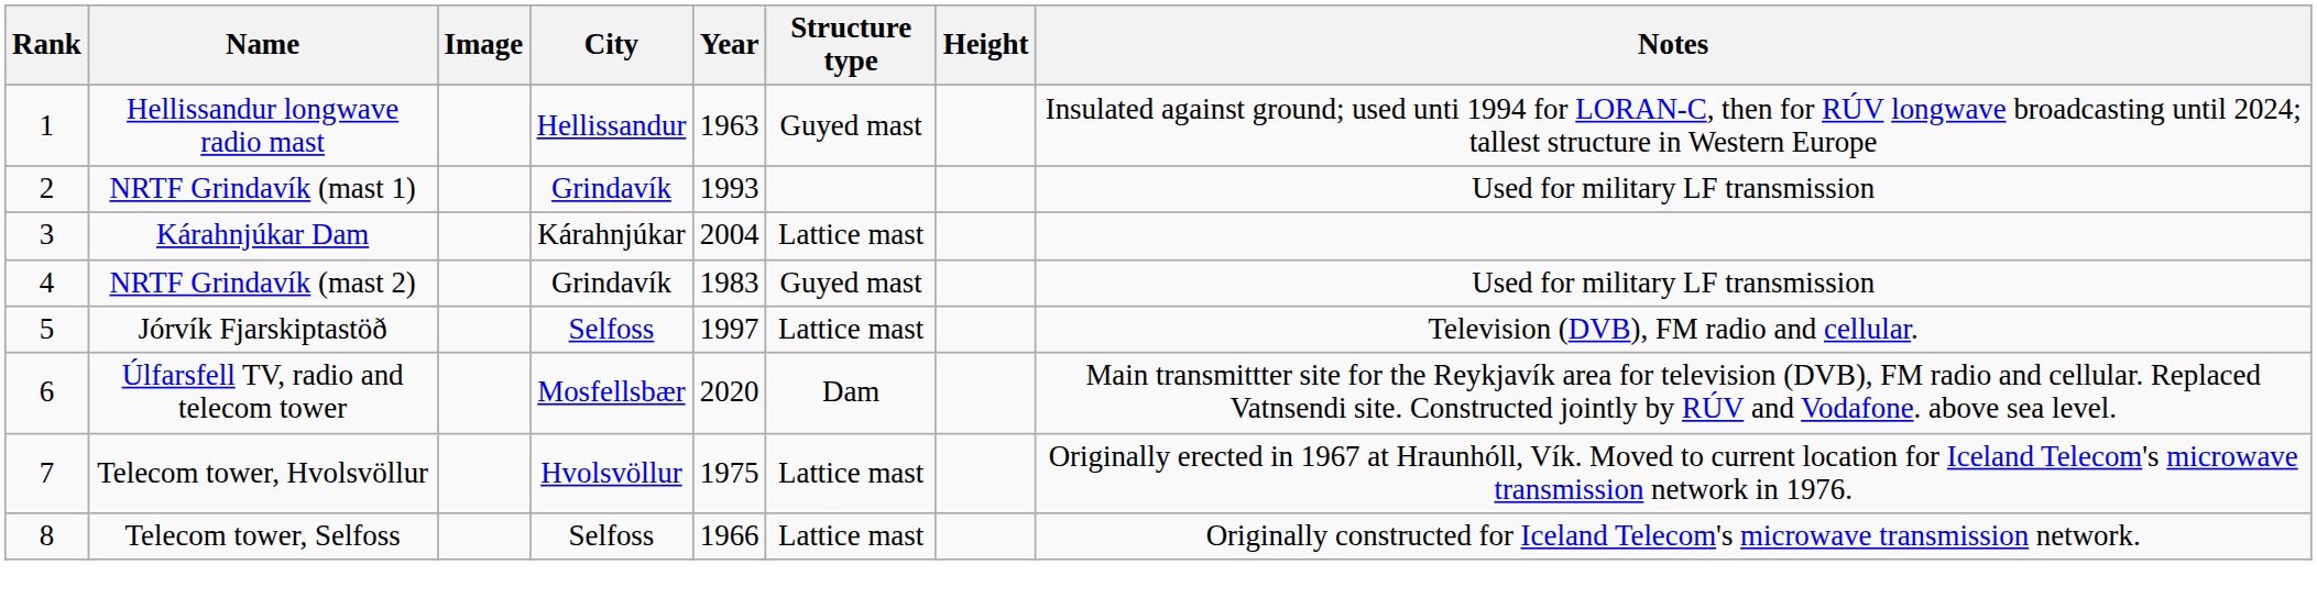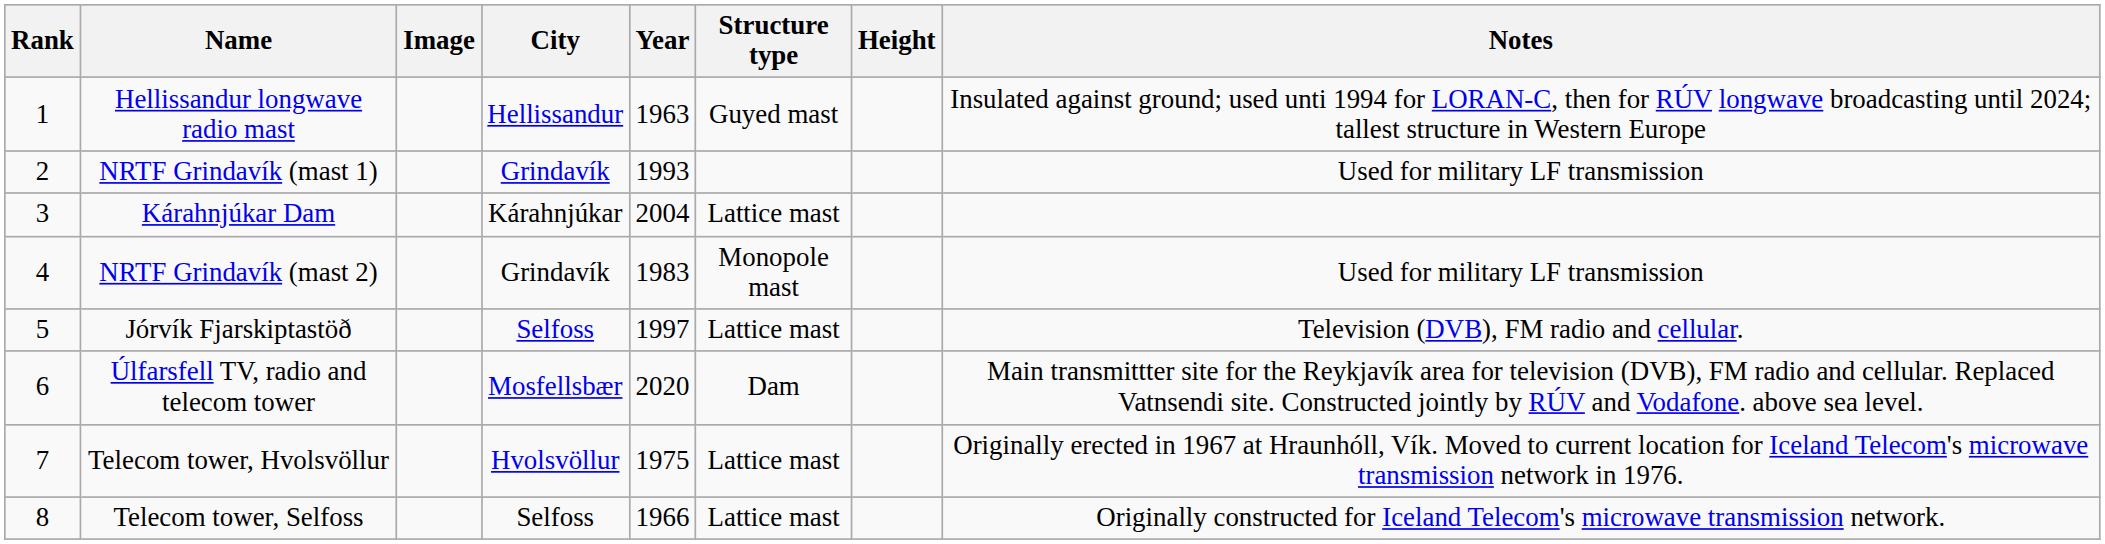NRTF Grindavík (mast 2) | Structure type: Guyed mast -> Monopole mast
